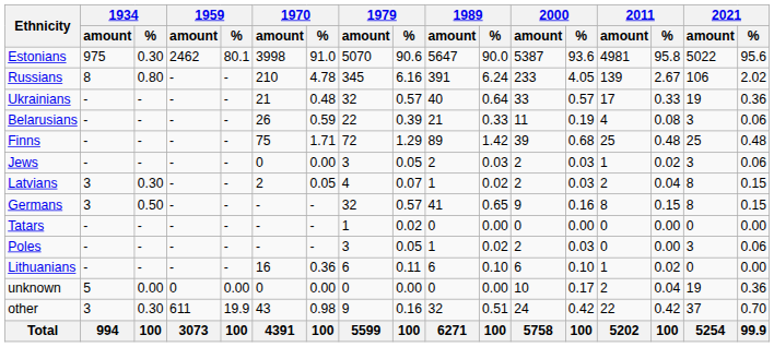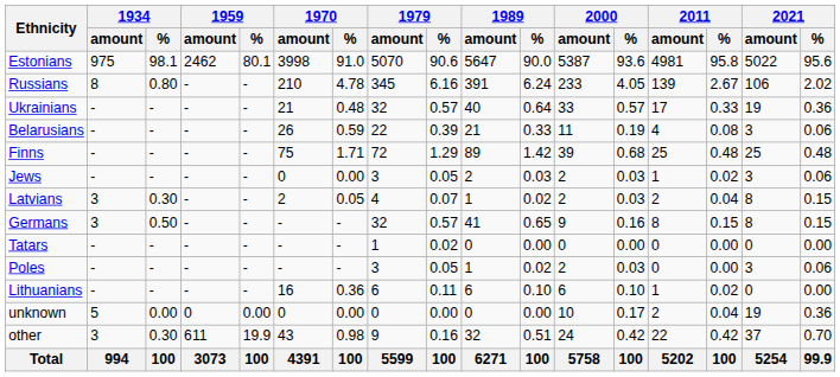Estonians | 1934 / %: 0.30 -> 98.1
